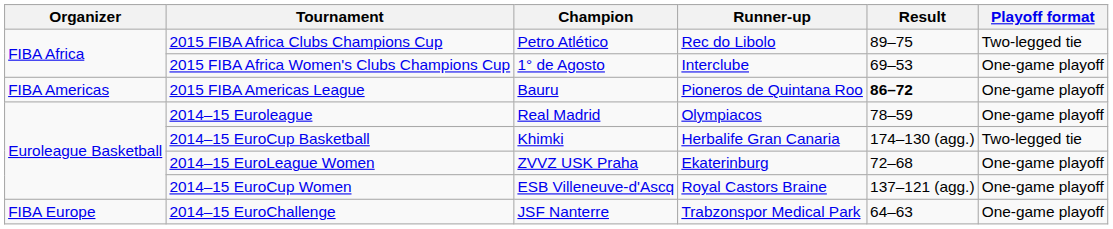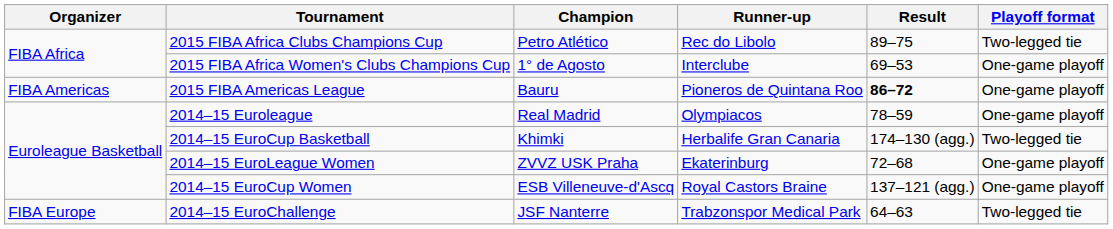2014–15 EuroChallenge | Playoff format: One-game playoff -> Two-legged tie
